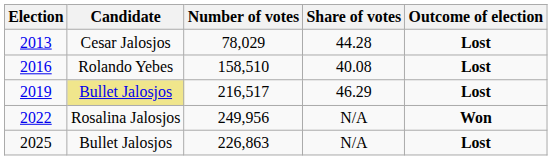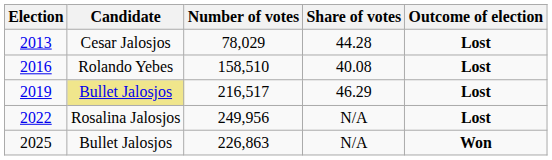2022 | Outcome of election: Won -> Lost
2025 | Outcome of election: Lost -> Won
